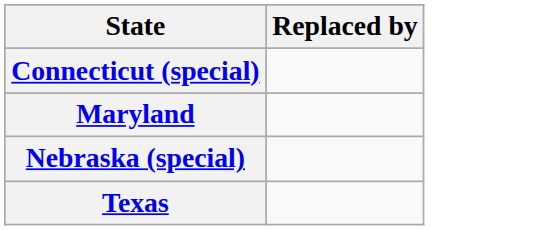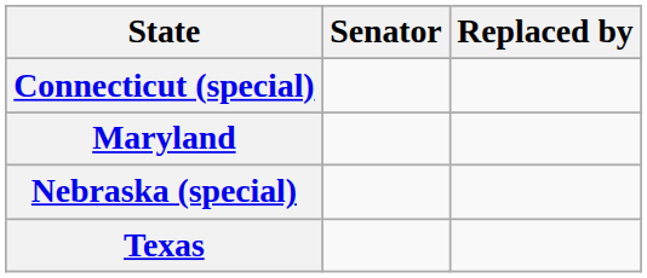+ column: Senator
